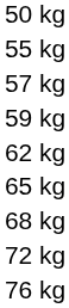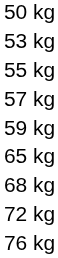+ row: 53 kg
- row: 62 kg
